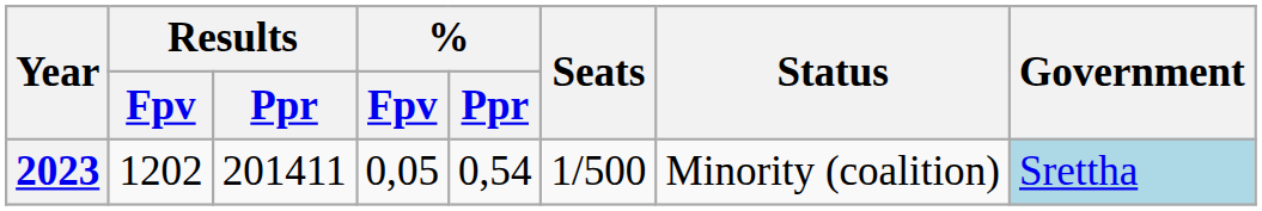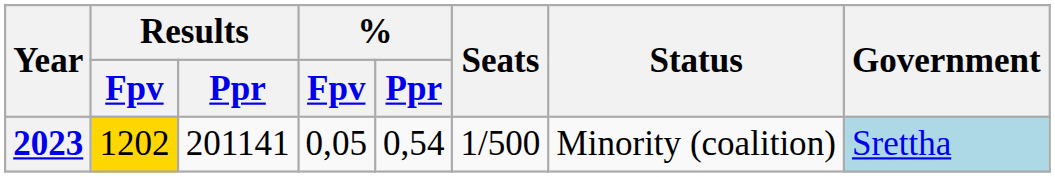2023 | Results / Fpv: no background -> gold background
2023 | Results / Ppr: 201411 -> 201141
